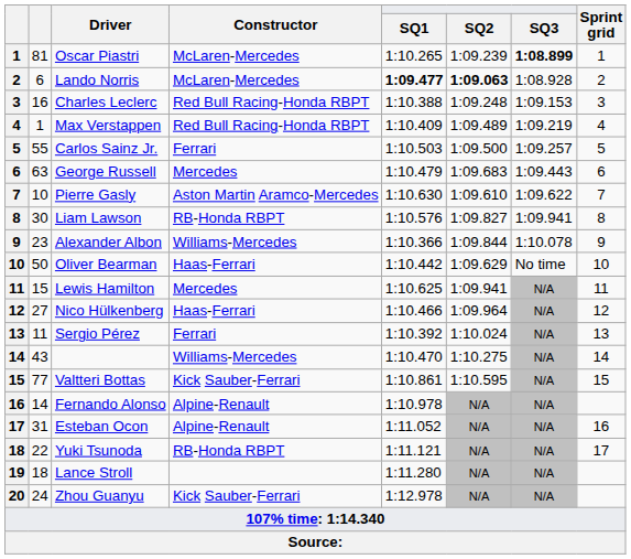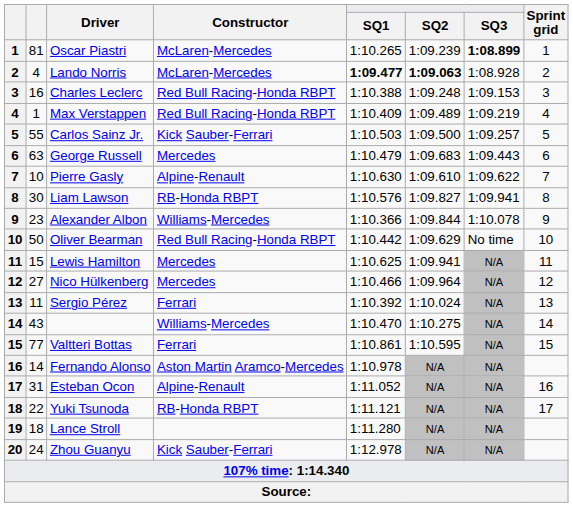Lando Norris | column 2: 6 -> 4
Carlos Sainz Jr. | Constructor: Ferrari -> Kick Sauber-Ferrari
Pierre Gasly | Constructor: Aston Martin Aramco-Mercedes -> Alpine-Renault
Oliver Bearman | Constructor: Haas-Ferrari -> Red Bull Racing-Honda RBPT
Nico Hülkenberg | Constructor: Haas-Ferrari -> Mercedes
Valtteri Bottas | Constructor: Kick Sauber-Ferrari -> Ferrari
Fernando Alonso | Constructor: Alpine-Renault -> Aston Martin Aramco-Mercedes
